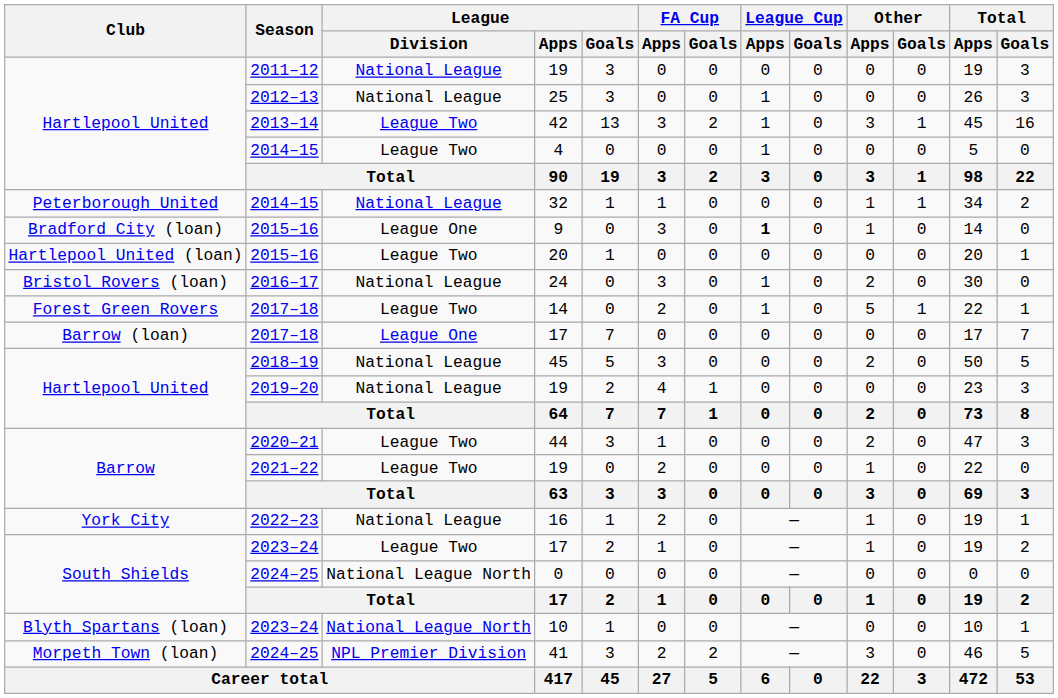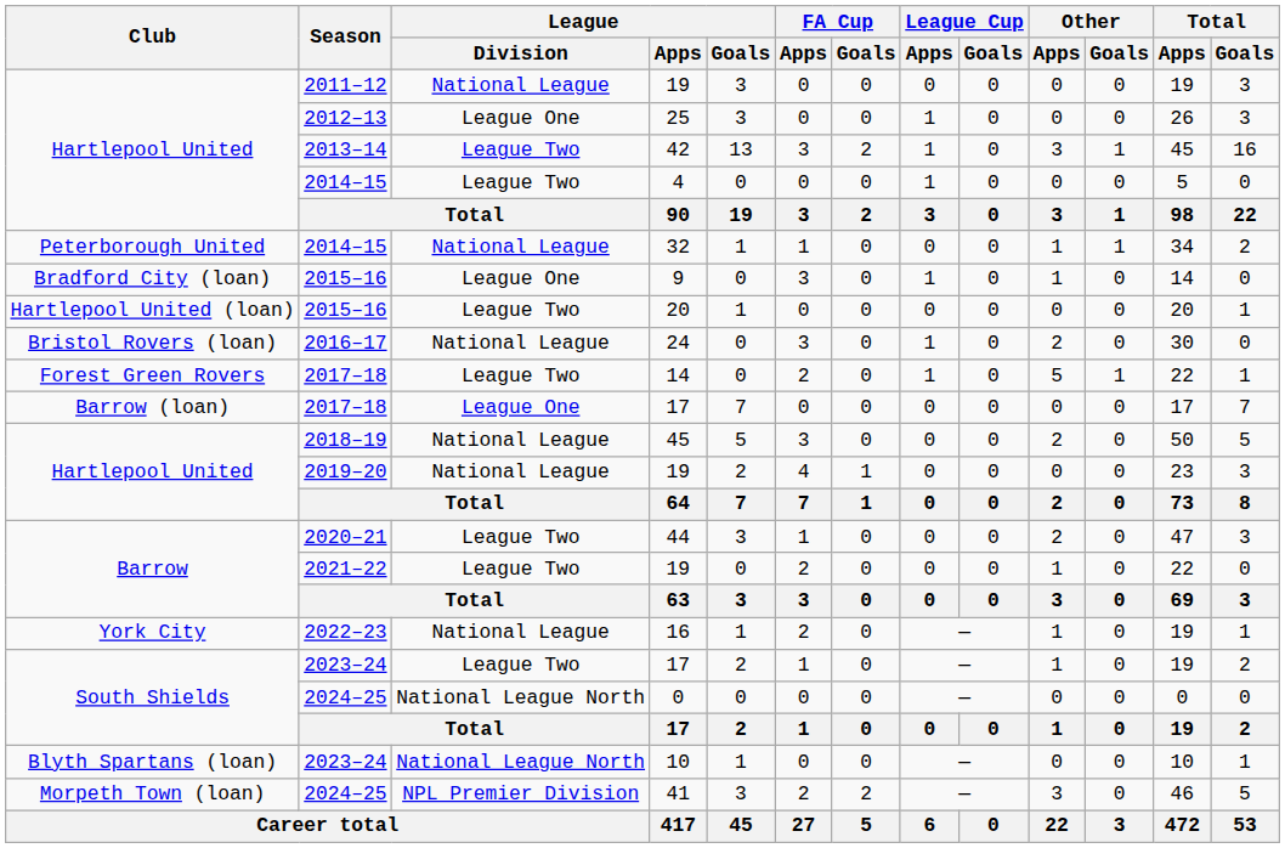25 | League / Division: National League -> League One
9 | League Cup / Apps: bold -> normal
